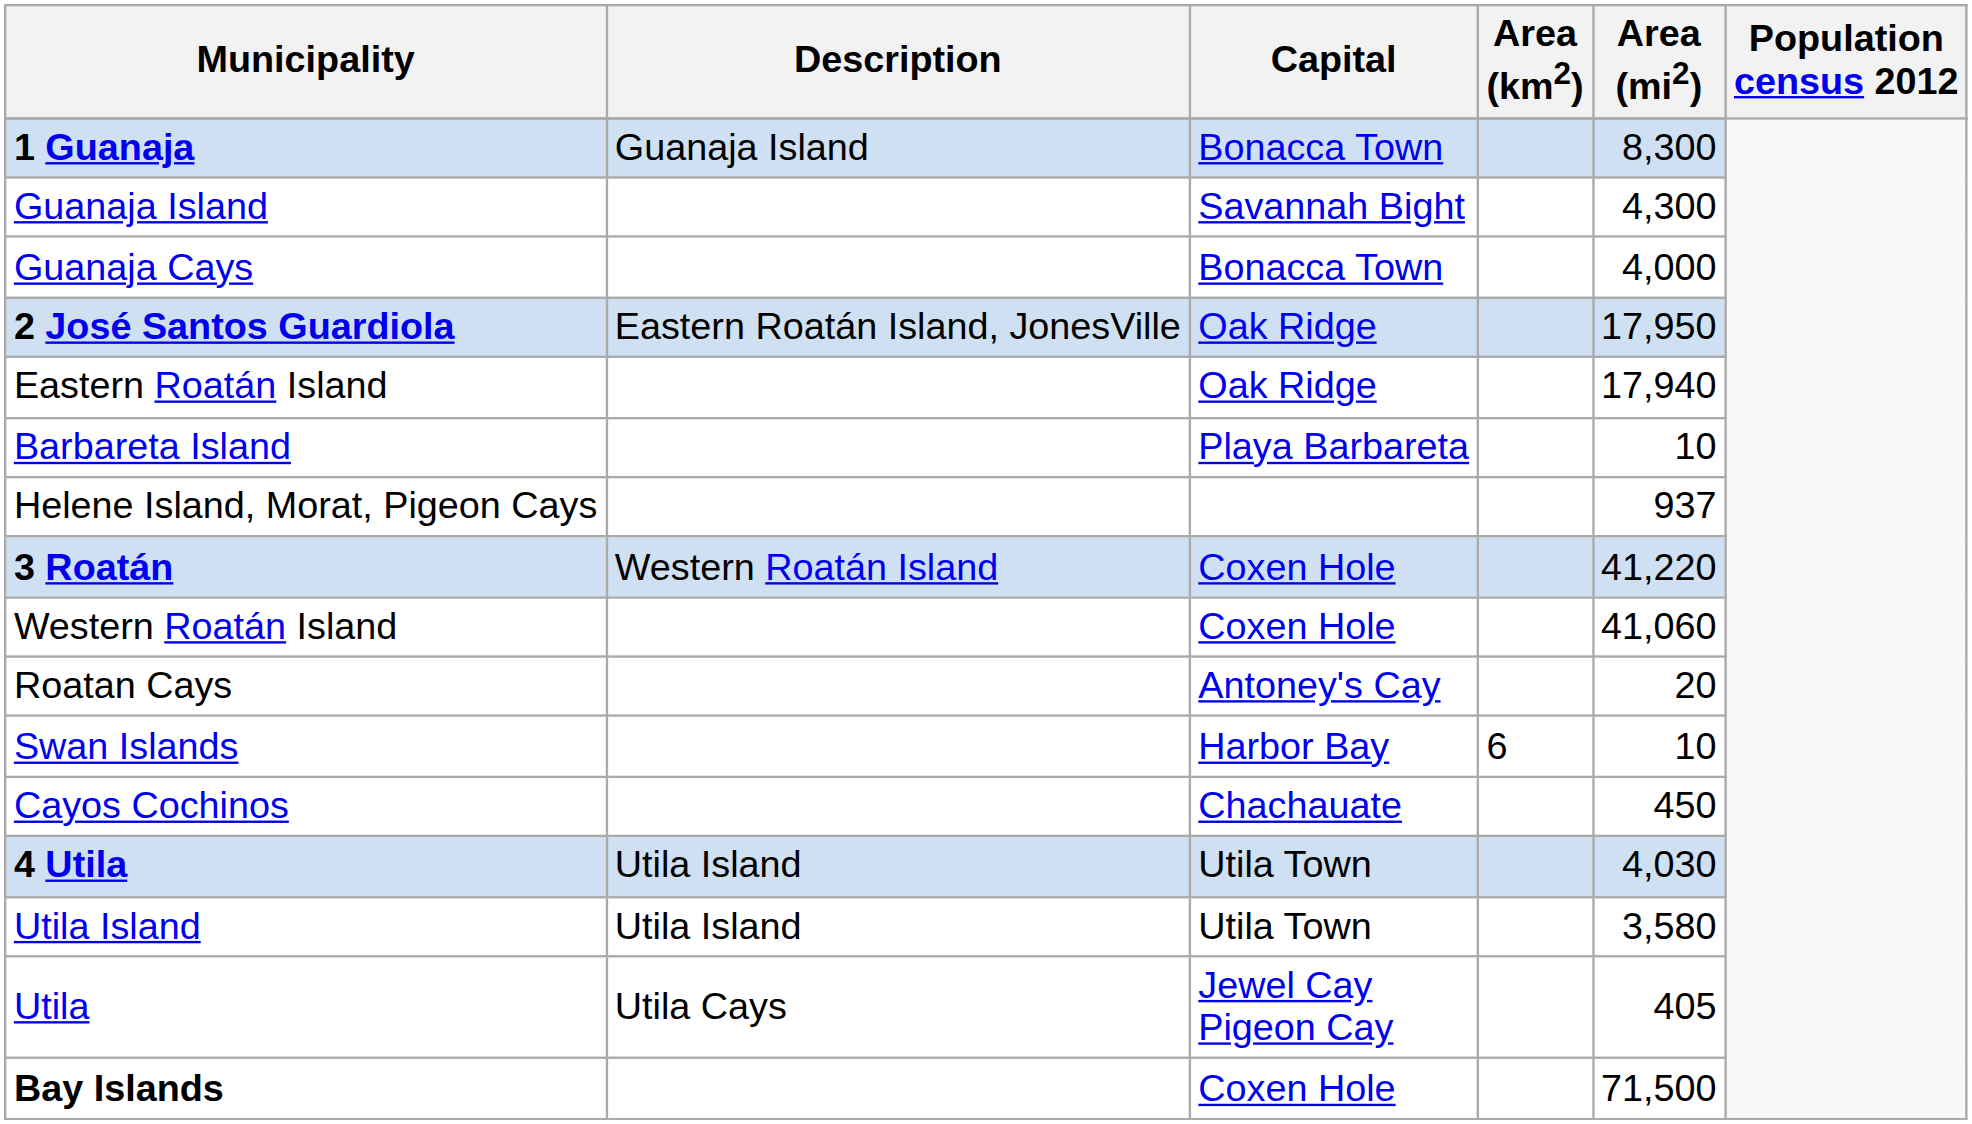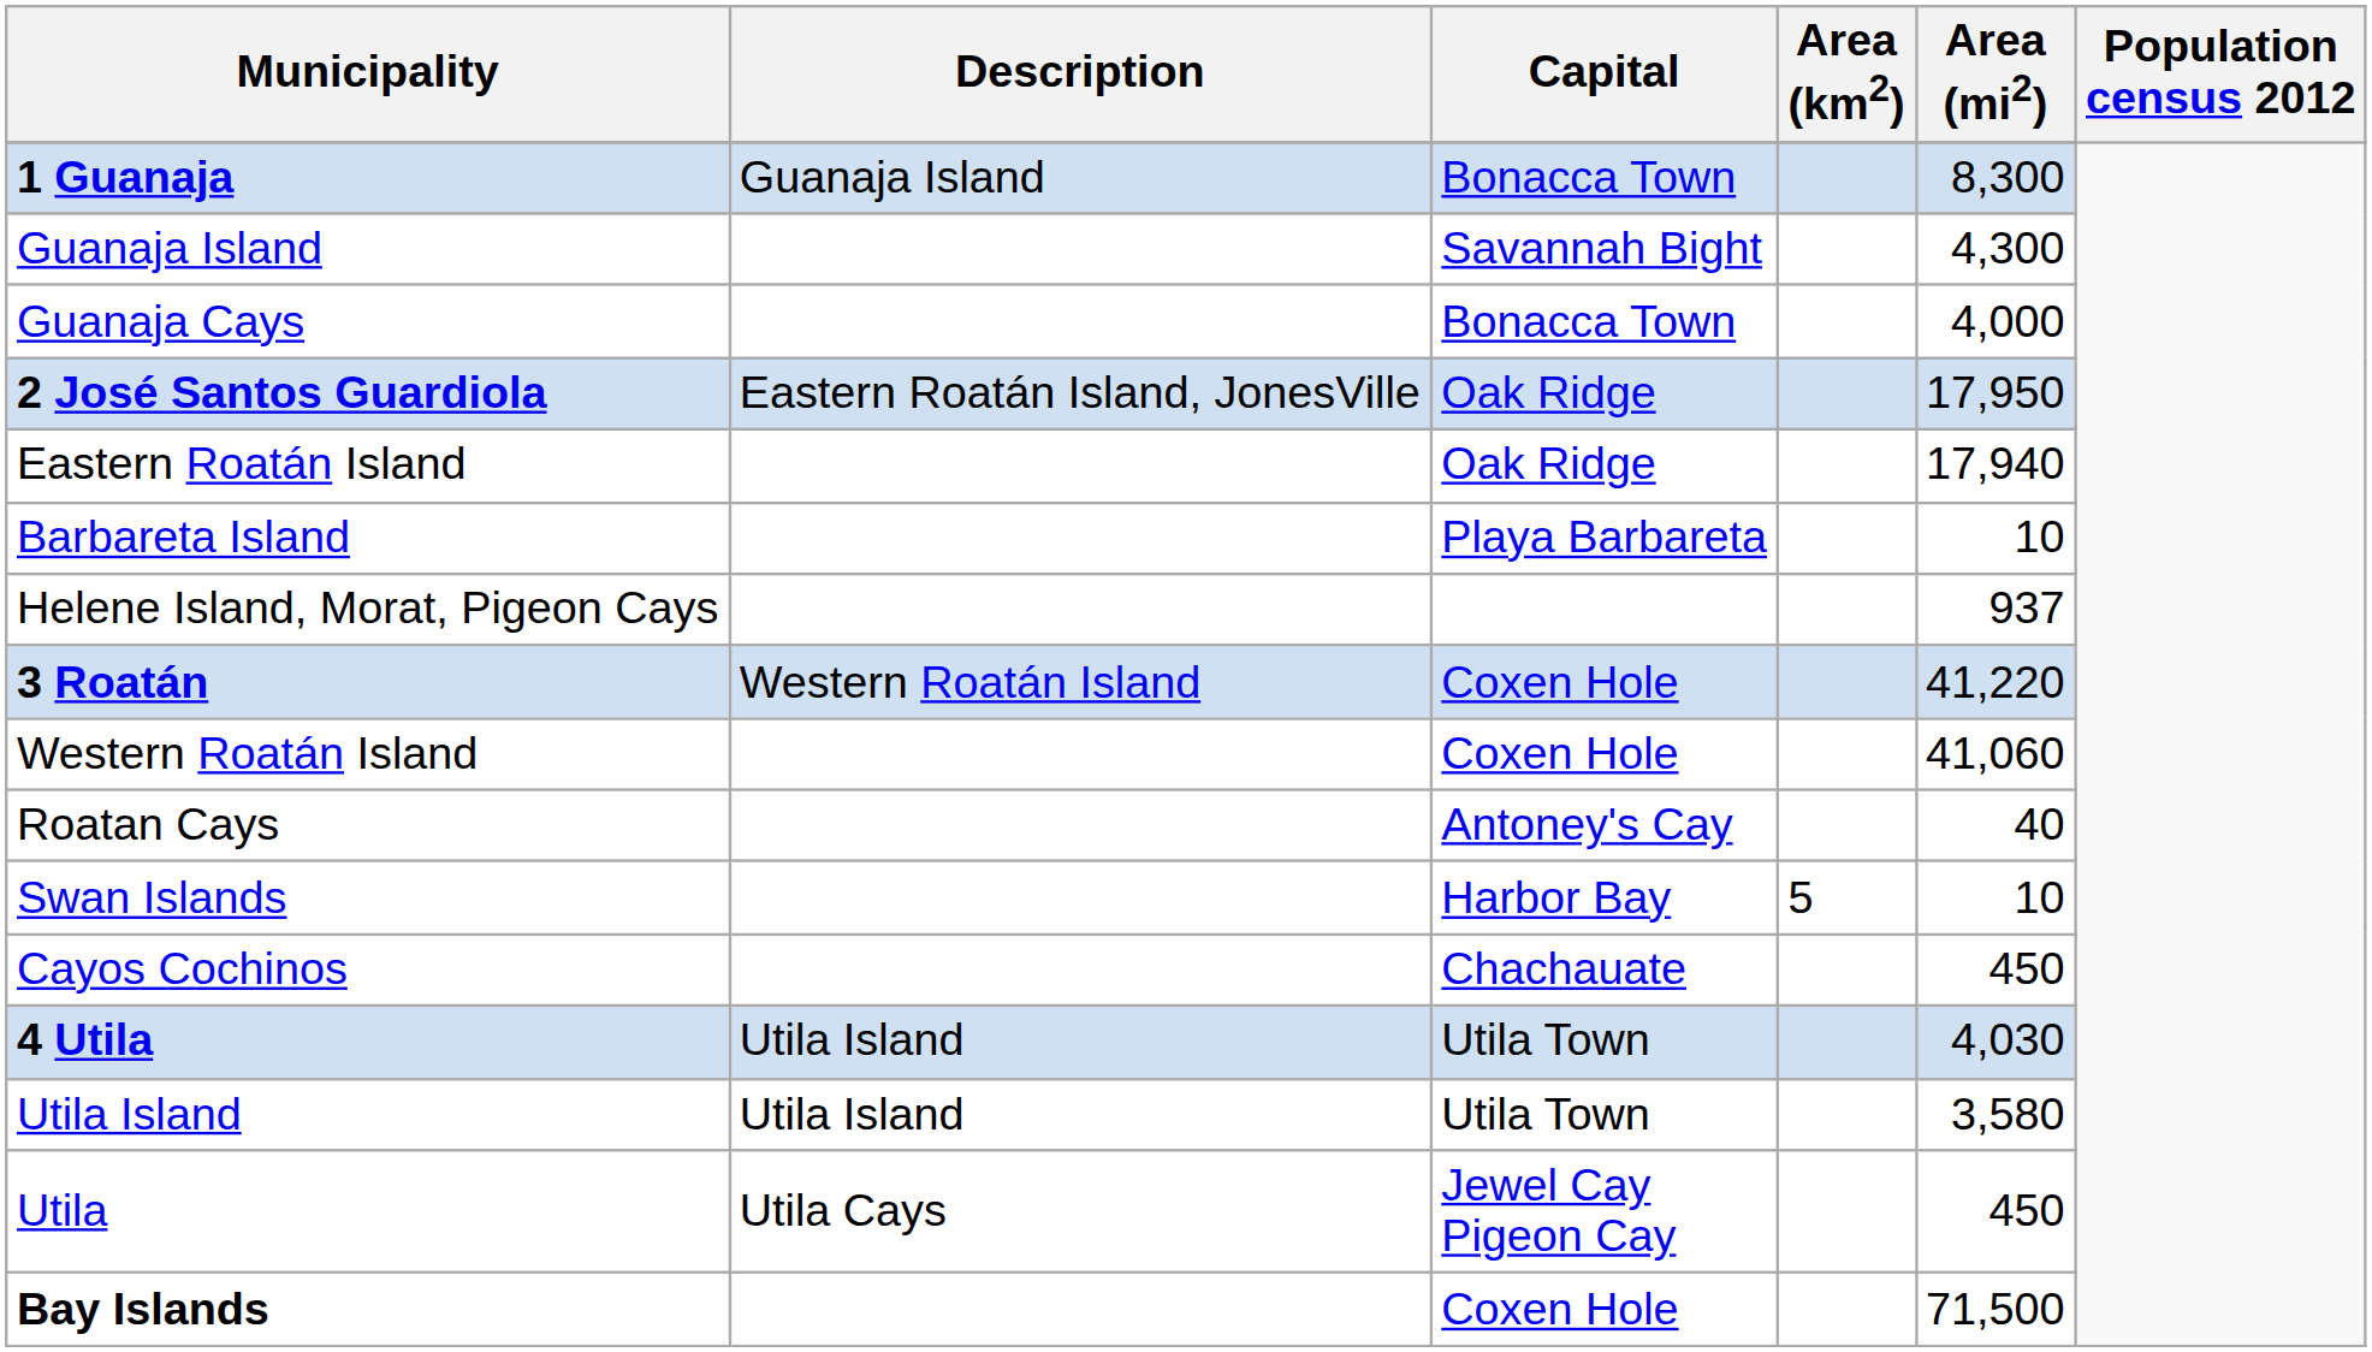Roatan Cays | Area (mi2): 20 -> 40
Swan Islands | Area (km2): 6 -> 5
Utila | Area (mi2): 405 -> 450
